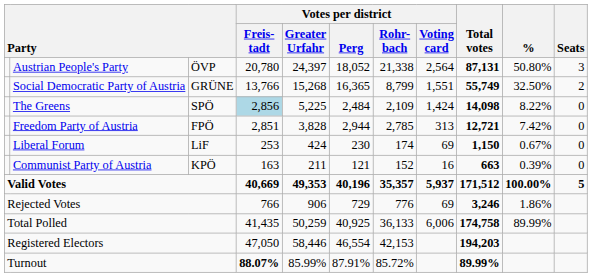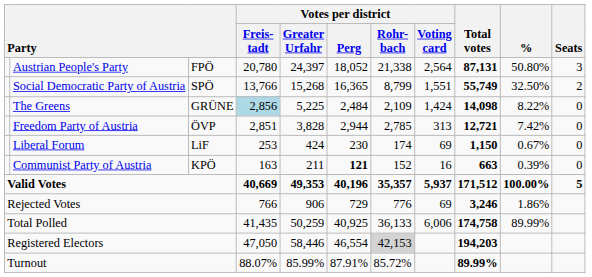Austrian People's Party | column 3: ÖVP -> FPÖ
Social Democratic Party of Austria | column 3: GRÜNE -> SPÖ
The Greens | column 3: SPÖ -> GRÜNE
Freedom Party of Austria | column 3: FPÖ -> ÖVP
Communist Party of Austria | Votes per district / Perg: normal -> bold
Registered Electors | Votes per district / Rohr- bach: no background -> lightgrey background
Turnout | Votes per district / Freis- tadt: bold -> normal
